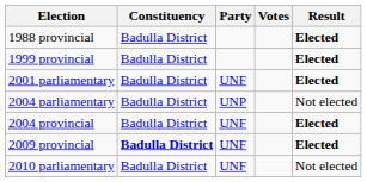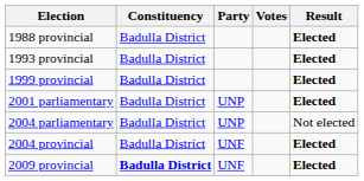+ row: 1993 provincial | Badulla District | Elected
2001 parliamentary | Party: UNF -> UNP
- row: 2010 parliamentary | Badulla District | UNF | Not elected
